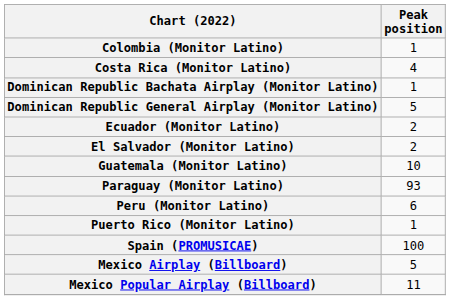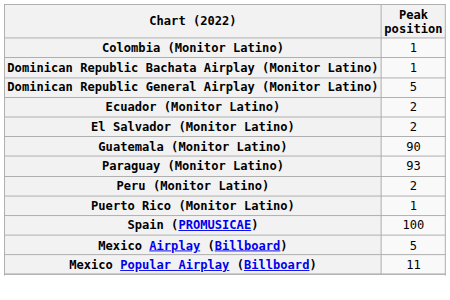- row: Costa Rica (Monitor Latino) | 4
Guatemala (Monitor Latino) | Peak position: 10 -> 90
Peru (Monitor Latino) | Peak position: 6 -> 2
